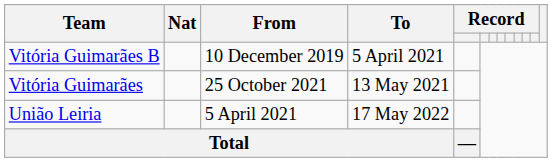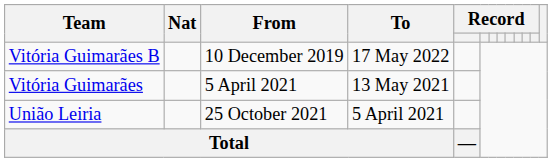Vitória Guimarães B | To: 5 April 2021 -> 17 May 2022
Vitória Guimarães | From: 25 October 2021 -> 5 April 2021
União Leiria | From: 5 April 2021 -> 25 October 2021
União Leiria | To: 17 May 2022 -> 5 April 2021
